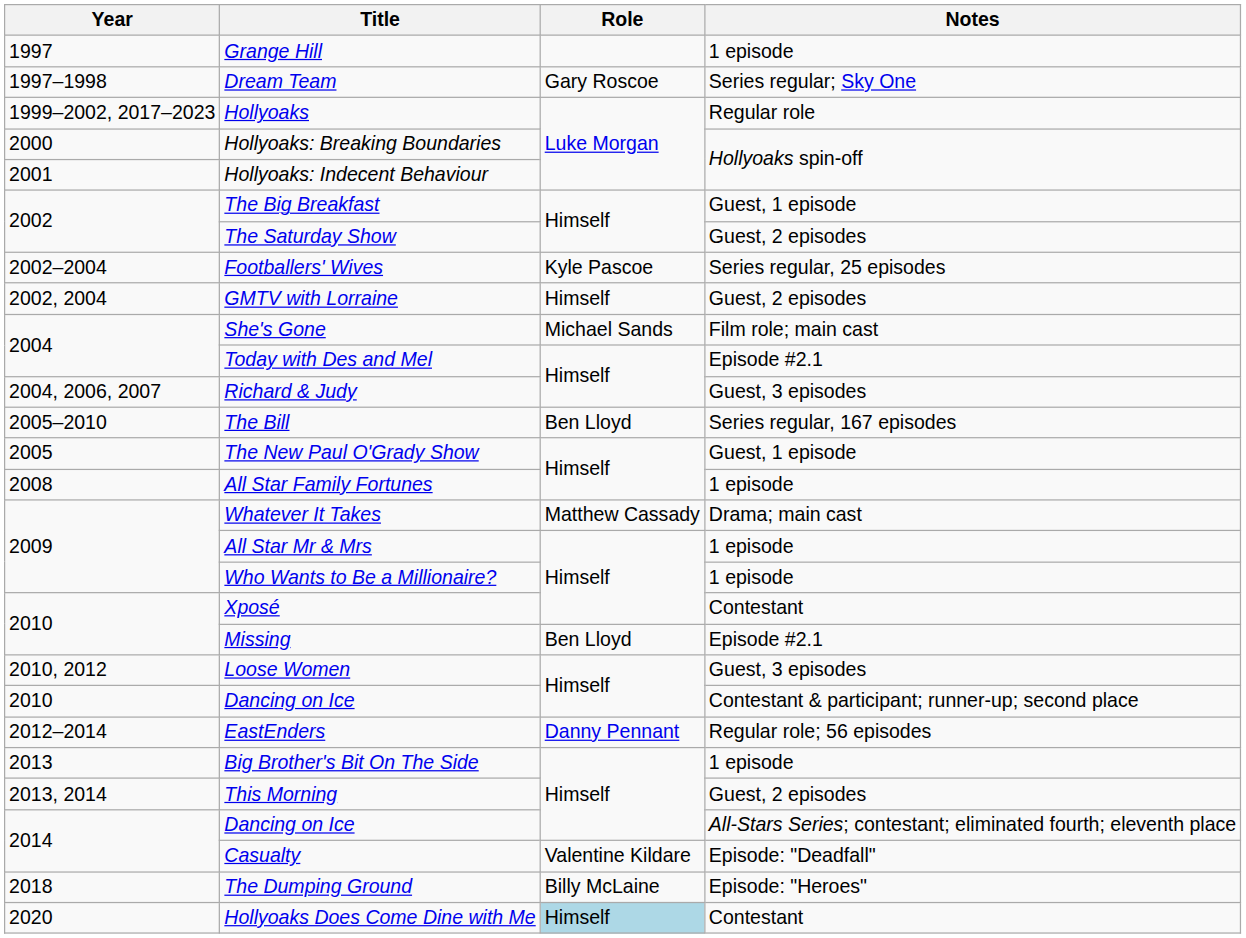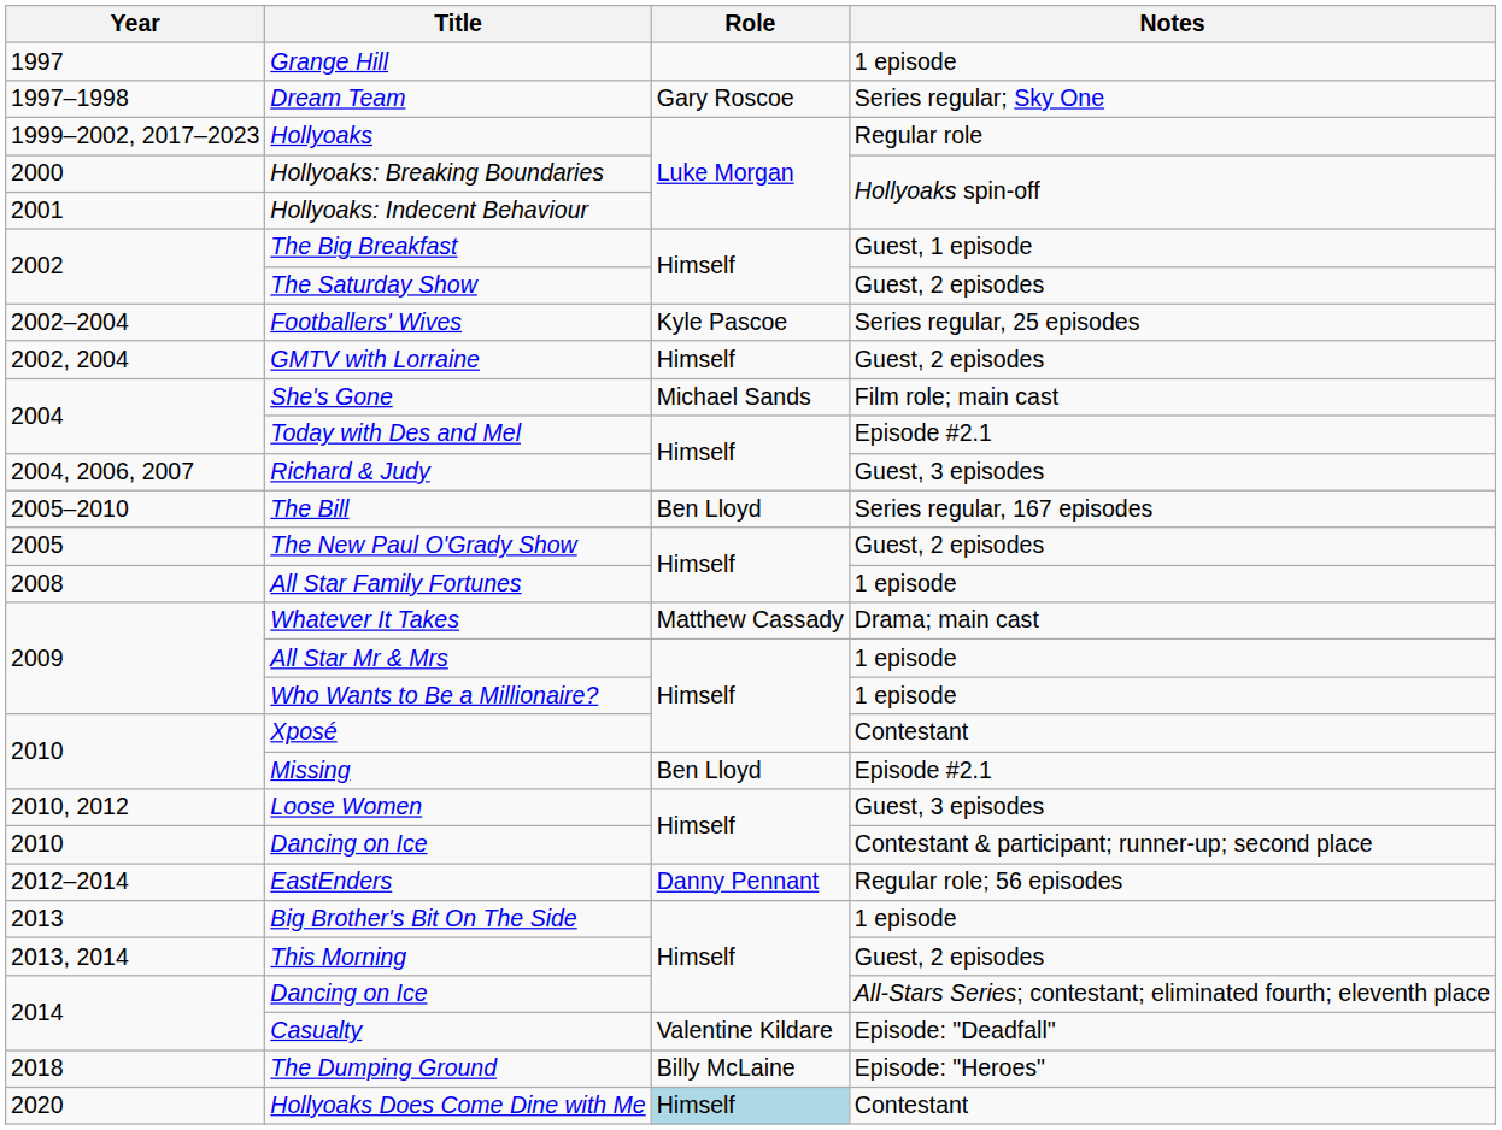The New Paul O'Grady Show | Notes: Guest, 1 episode -> Guest, 2 episodes
